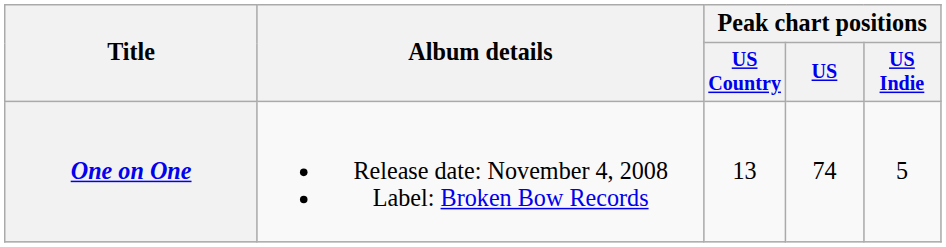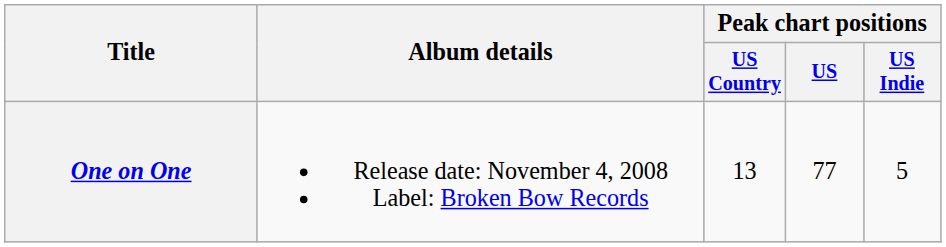One on One | Peak chart positions / US: 74 -> 77
